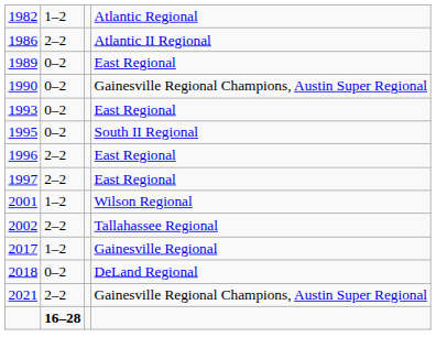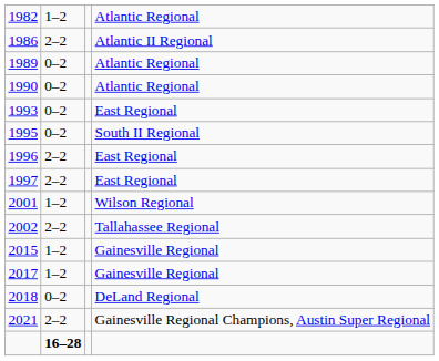1989 | column 4: East Regional -> Atlantic Regional
1990 | column 4: Gainesville Regional Champions, Austin Super Regional -> Atlantic Regional
+ row: 2015 | 1–2 | Gainesville Regional
